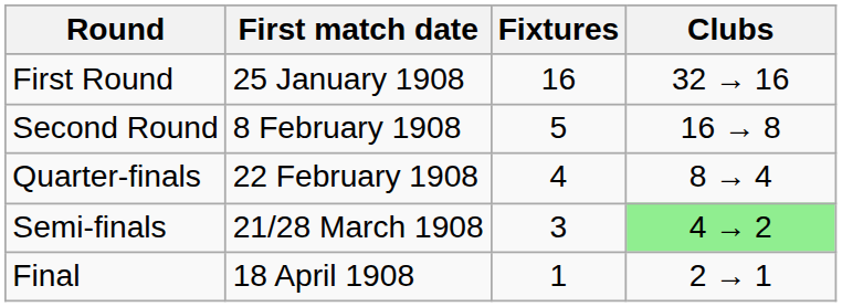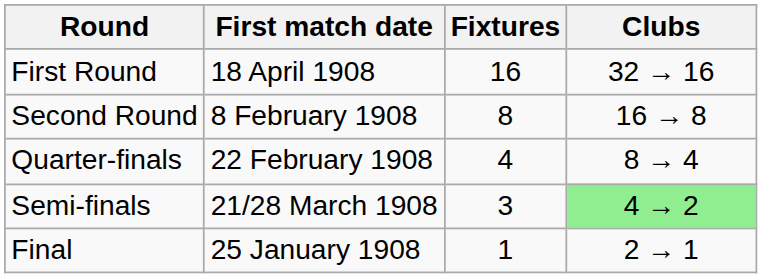First Round | First match date: 25 January 1908 -> 18 April 1908
Second Round | Fixtures: 5 -> 8
Final | First match date: 18 April 1908 -> 25 January 1908
